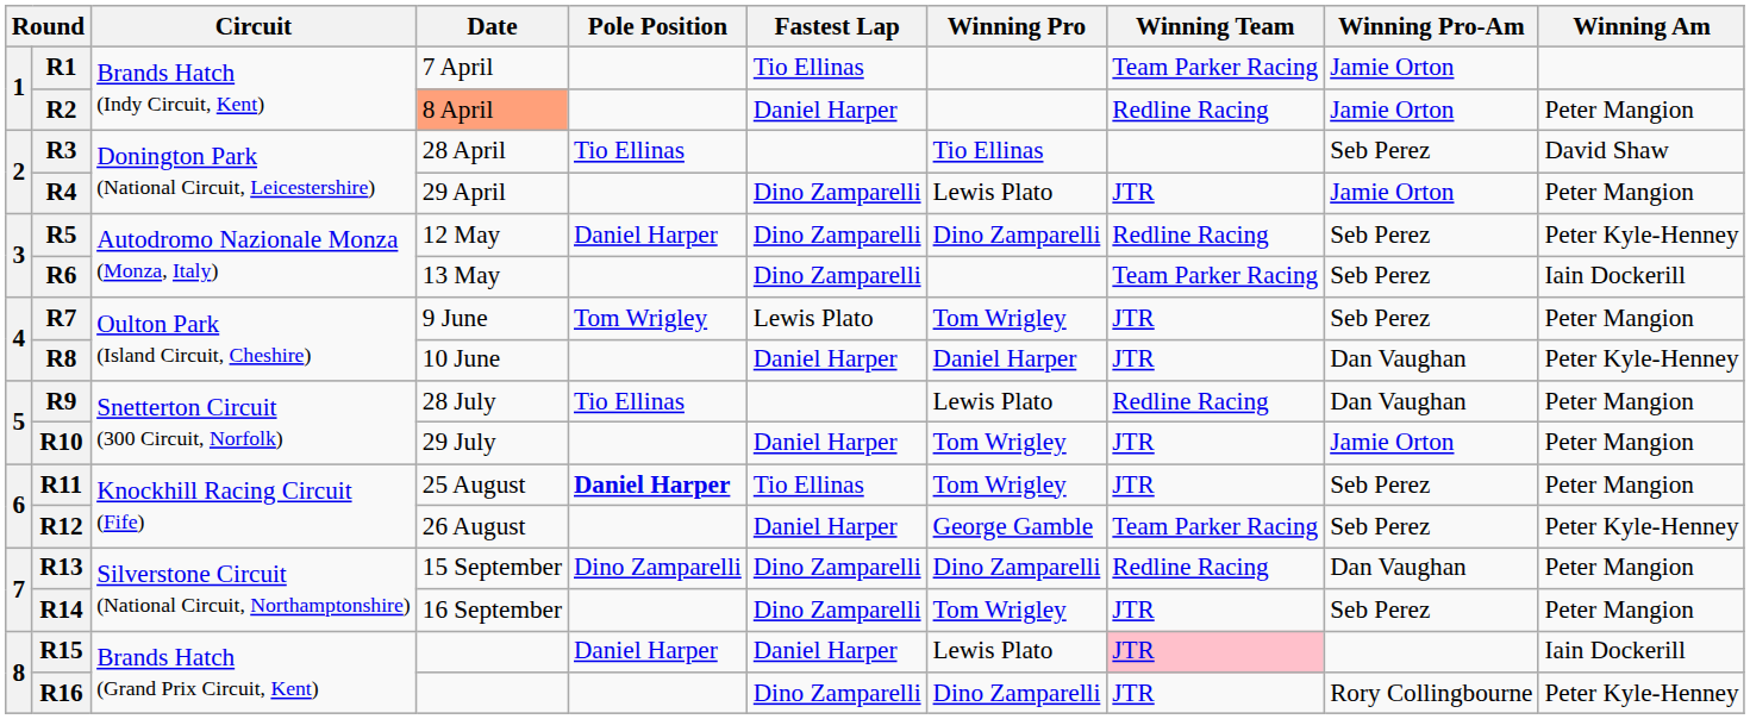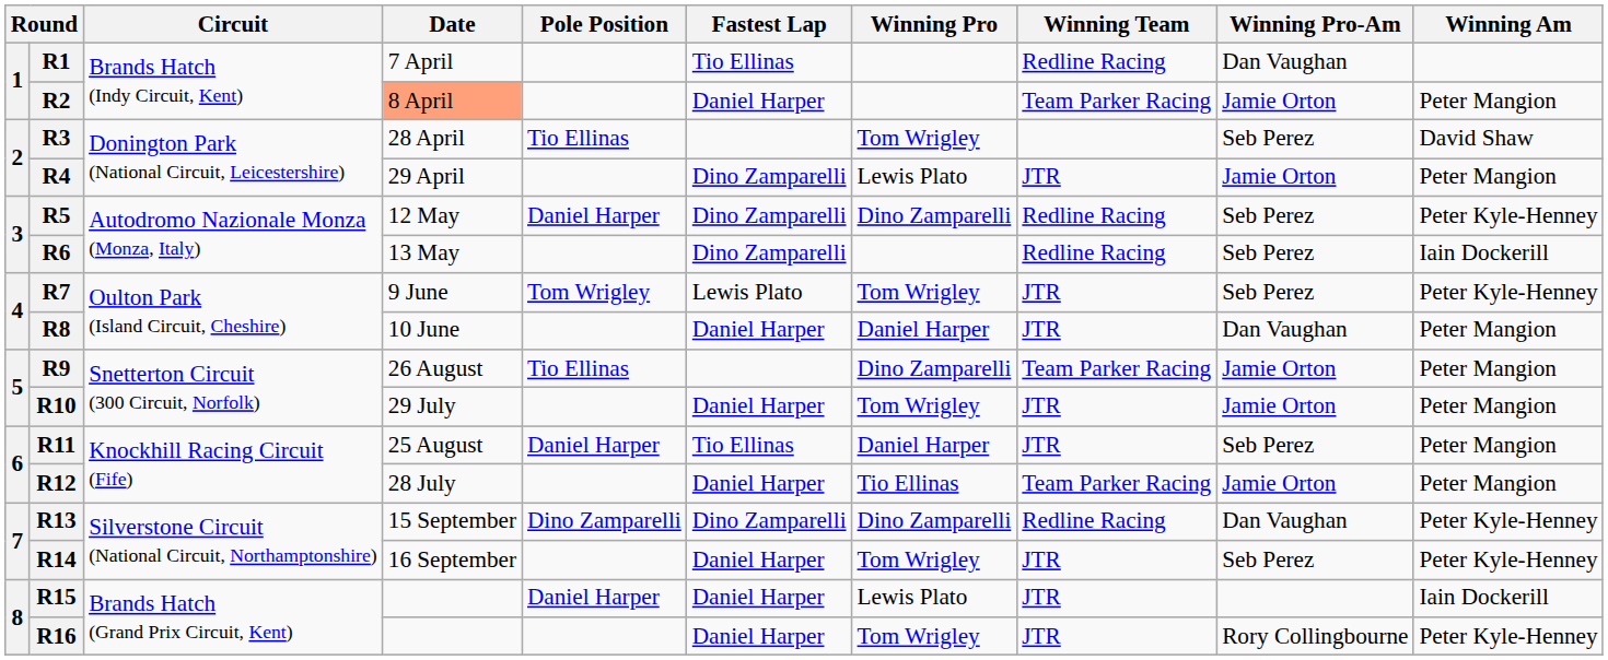R1 | Winning Team: Team Parker Racing -> Redline Racing
R1 | Winning Pro-Am: Jamie Orton -> Dan Vaughan
R2 | Winning Team: Redline Racing -> Team Parker Racing
R3 | Winning Pro: Tio Ellinas -> Tom Wrigley
R6 | Winning Team: Team Parker Racing -> Redline Racing
R7 | Winning Am: Peter Mangion -> Peter Kyle-Henney
R8 | Winning Am: Peter Kyle-Henney -> Peter Mangion
R9 | Date: 28 July -> 26 August
R9 | Winning Pro: Lewis Plato -> Dino Zamparelli
R9 | Winning Team: Redline Racing -> Team Parker Racing
R9 | Winning Pro-Am: Dan Vaughan -> Jamie Orton
R11 | Pole Position: bold -> normal
R11 | Winning Pro: Tom Wrigley -> Daniel Harper
R12 | Date: 26 August -> 28 July
R12 | Winning Pro: George Gamble -> Tio Ellinas
R12 | Winning Pro-Am: Seb Perez -> Jamie Orton
R12 | Winning Am: Peter Kyle-Henney -> Peter Mangion
R13 | Winning Am: Peter Mangion -> Peter Kyle-Henney
R14 | Fastest Lap: Dino Zamparelli -> Daniel Harper
R14 | Winning Am: Peter Mangion -> Peter Kyle-Henney
R15 | Winning Team: pink background -> no background
R16 | Fastest Lap: Dino Zamparelli -> Daniel Harper
R16 | Winning Pro: Dino Zamparelli -> Tom Wrigley
